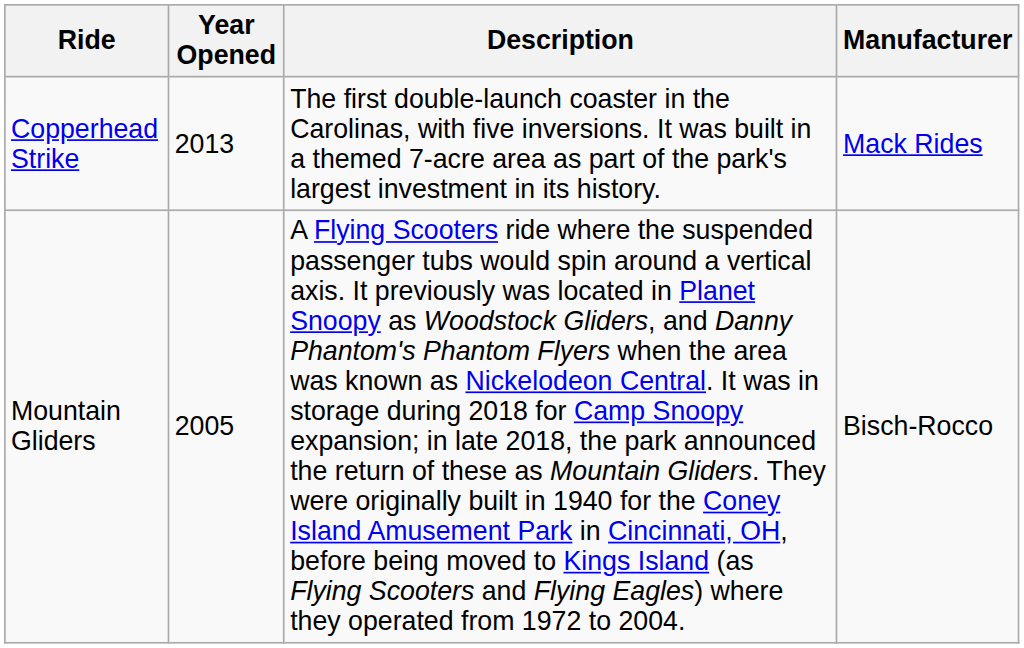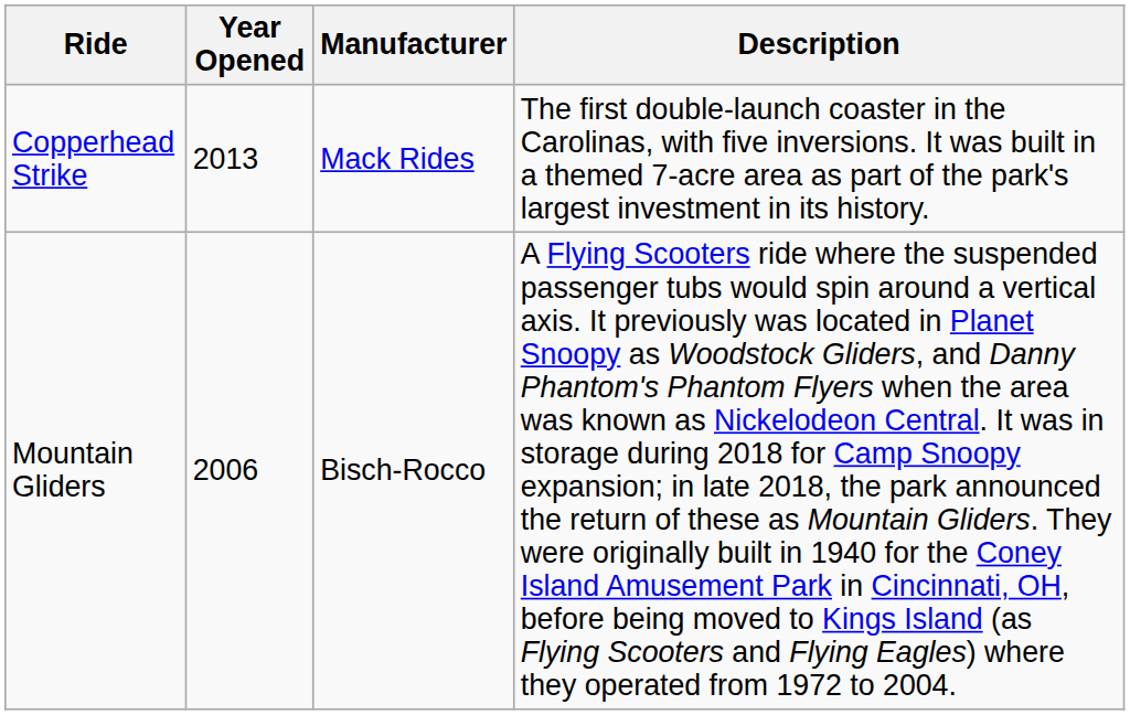columns swapped: Manufacturer <-> Description
Mountain Gliders | Year Opened: 2005 -> 2006
